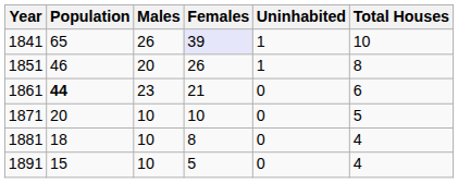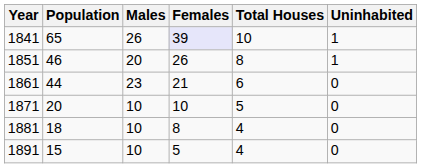columns swapped: Total Houses <-> Uninhabited
1861 | Population: bold -> normal
